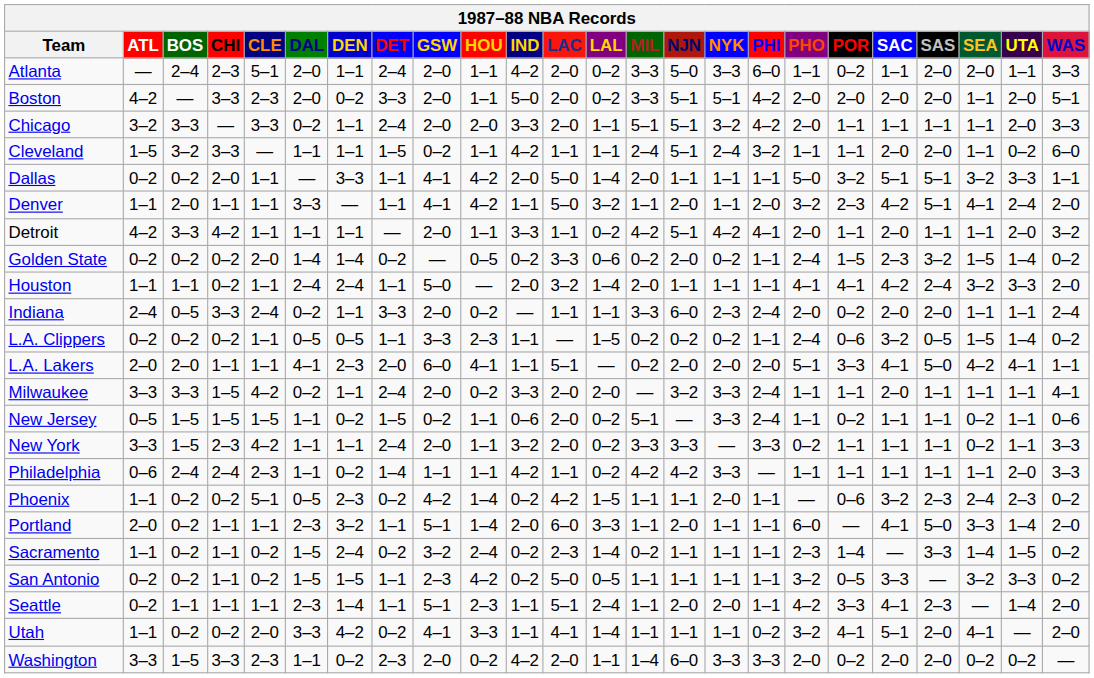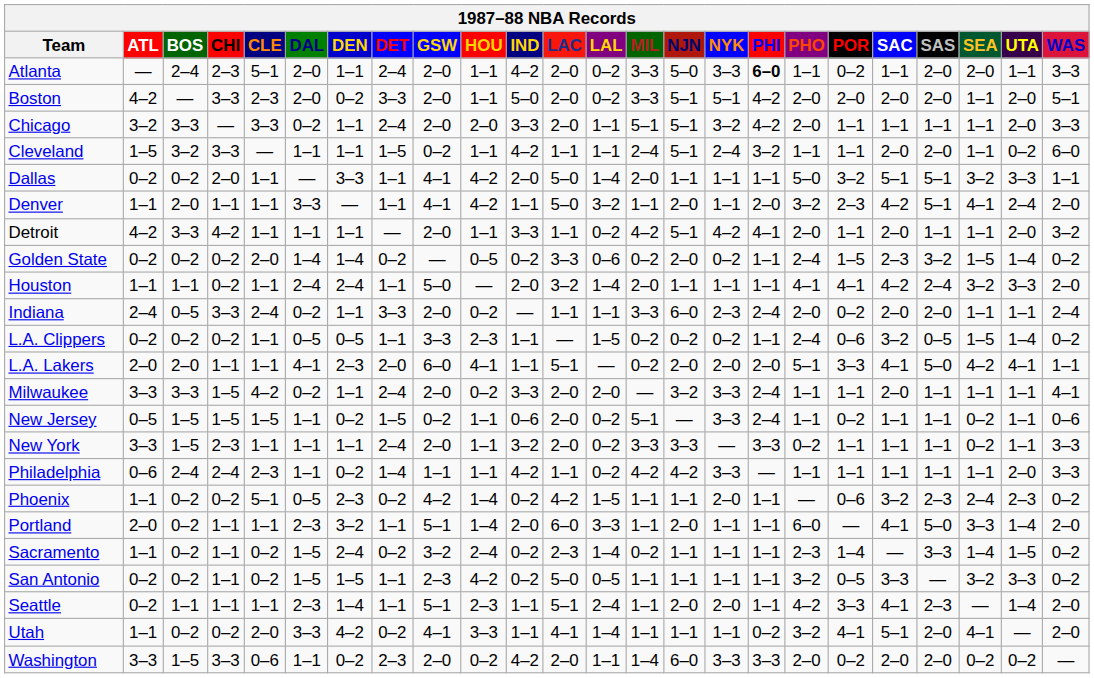Atlanta | PHI: normal -> bold
New York | CLE: 4–2 -> 1–1
Washington | CLE: 2–3 -> 0–6
